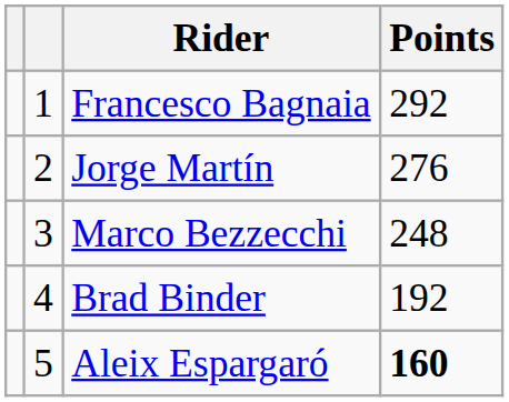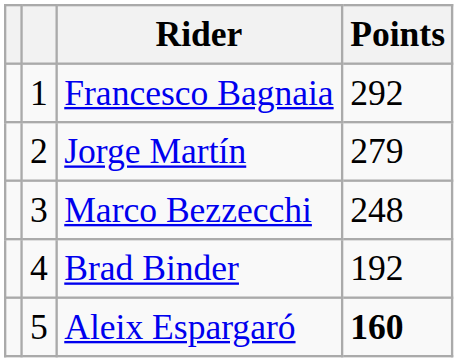Jorge Martín | Points: 276 -> 279
